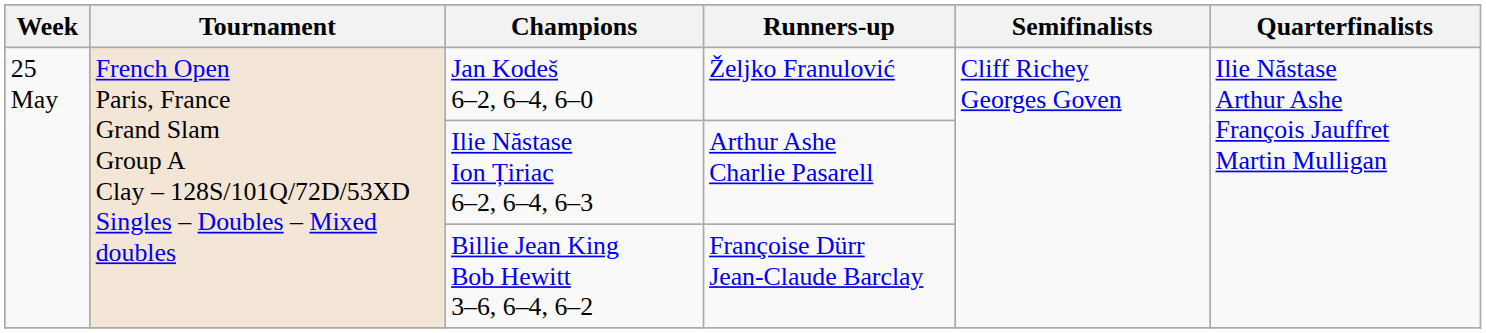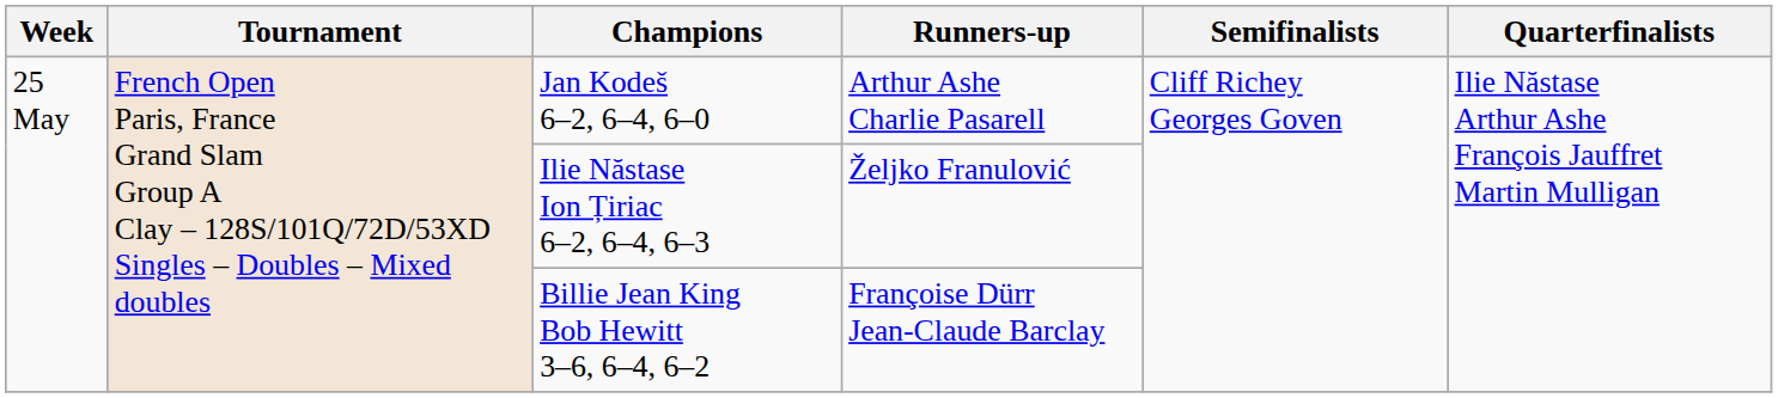Jan Kodeš 6–2, 6–4, 6–0 | Runners-up: Željko Franulović -> Arthur Ashe Charlie Pasarell
Ilie Năstase Ion Țiriac 6–2, 6–4, 6–3 | Runners-up: Arthur Ashe Charlie Pasarell -> Željko Franulović
